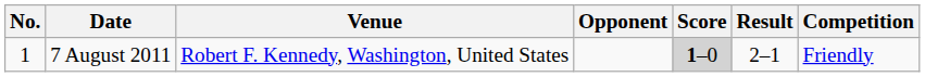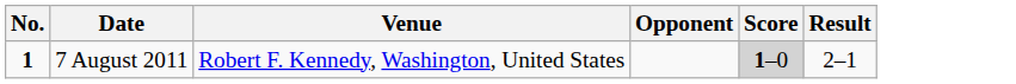- column: Competition | Friendly
7 August 2011 | No.: normal -> bold
